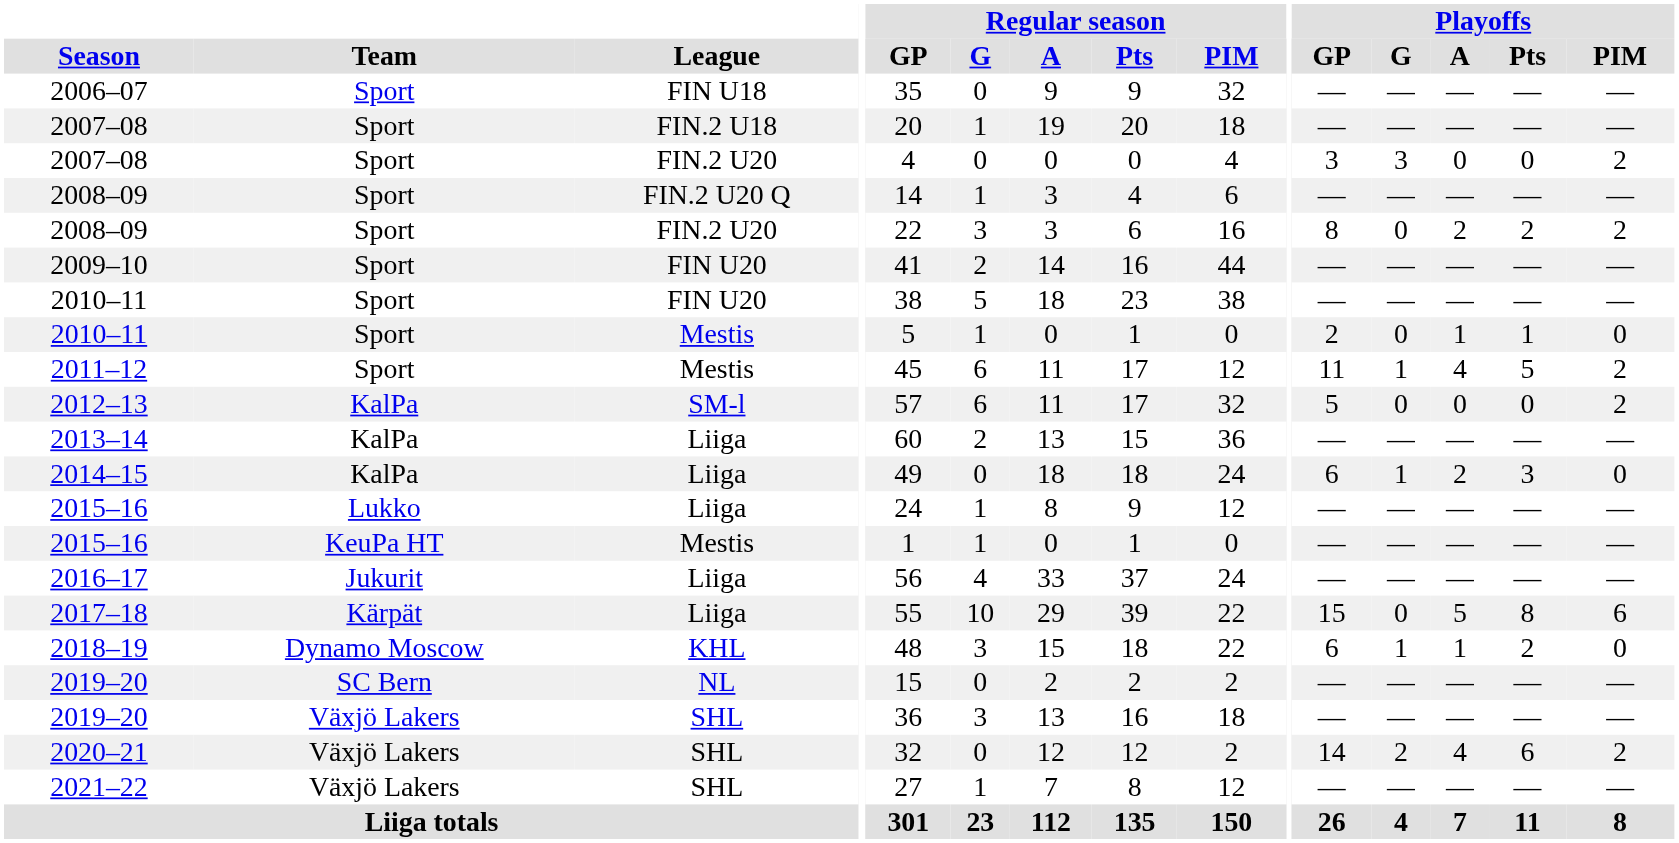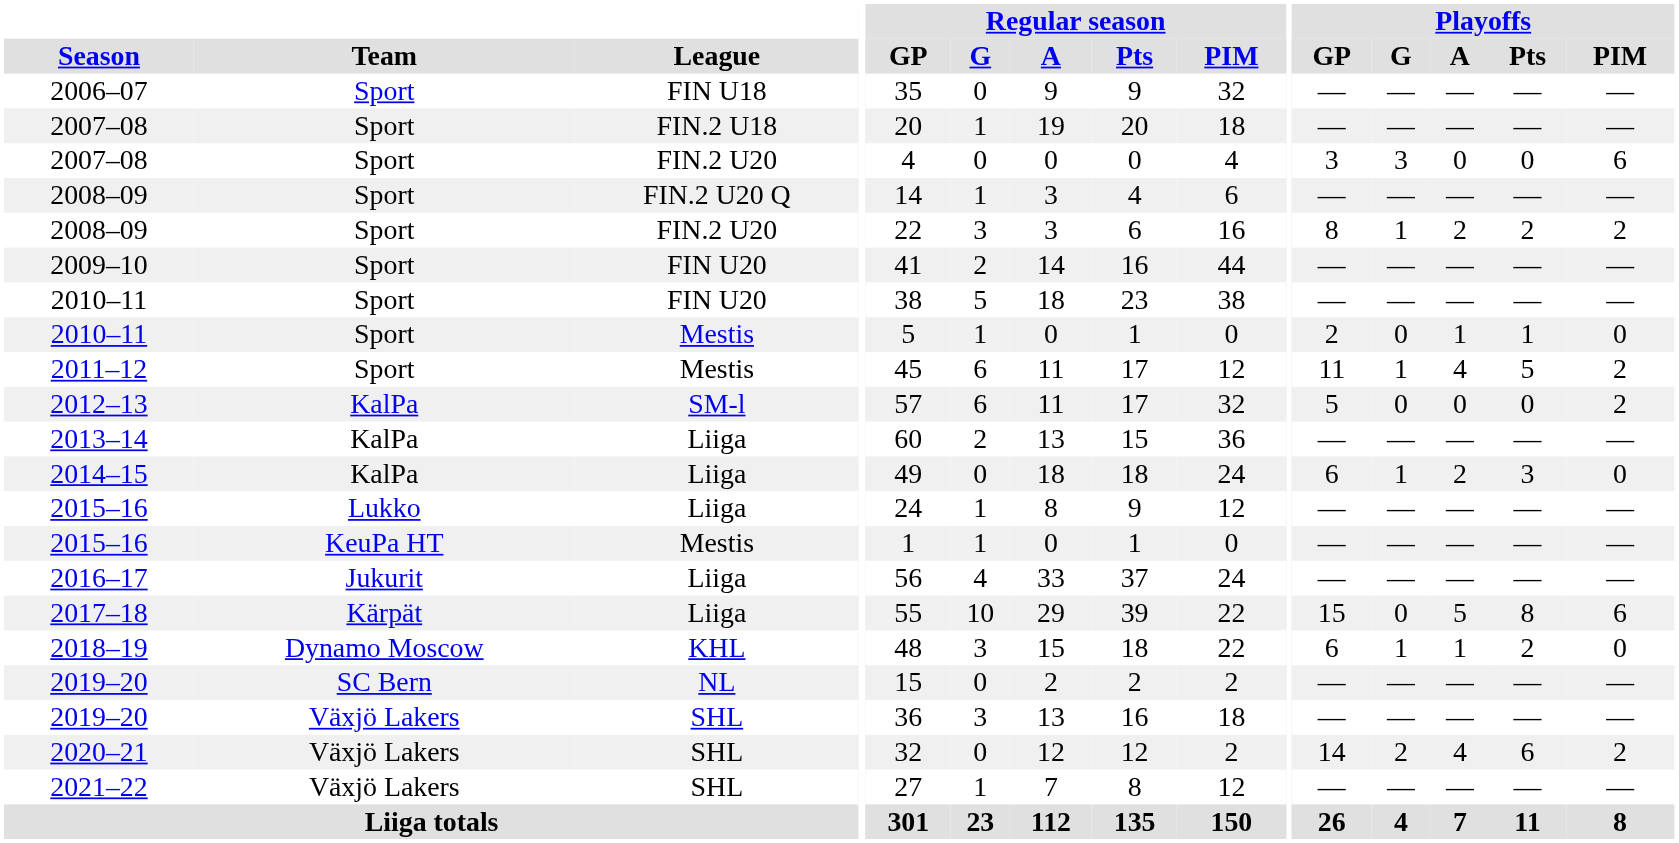2007–08 / FIN.2 U20 | Playoffs / PIM: 2 -> 6
2008–09 / FIN.2 U20 | Playoffs / G: 0 -> 1
